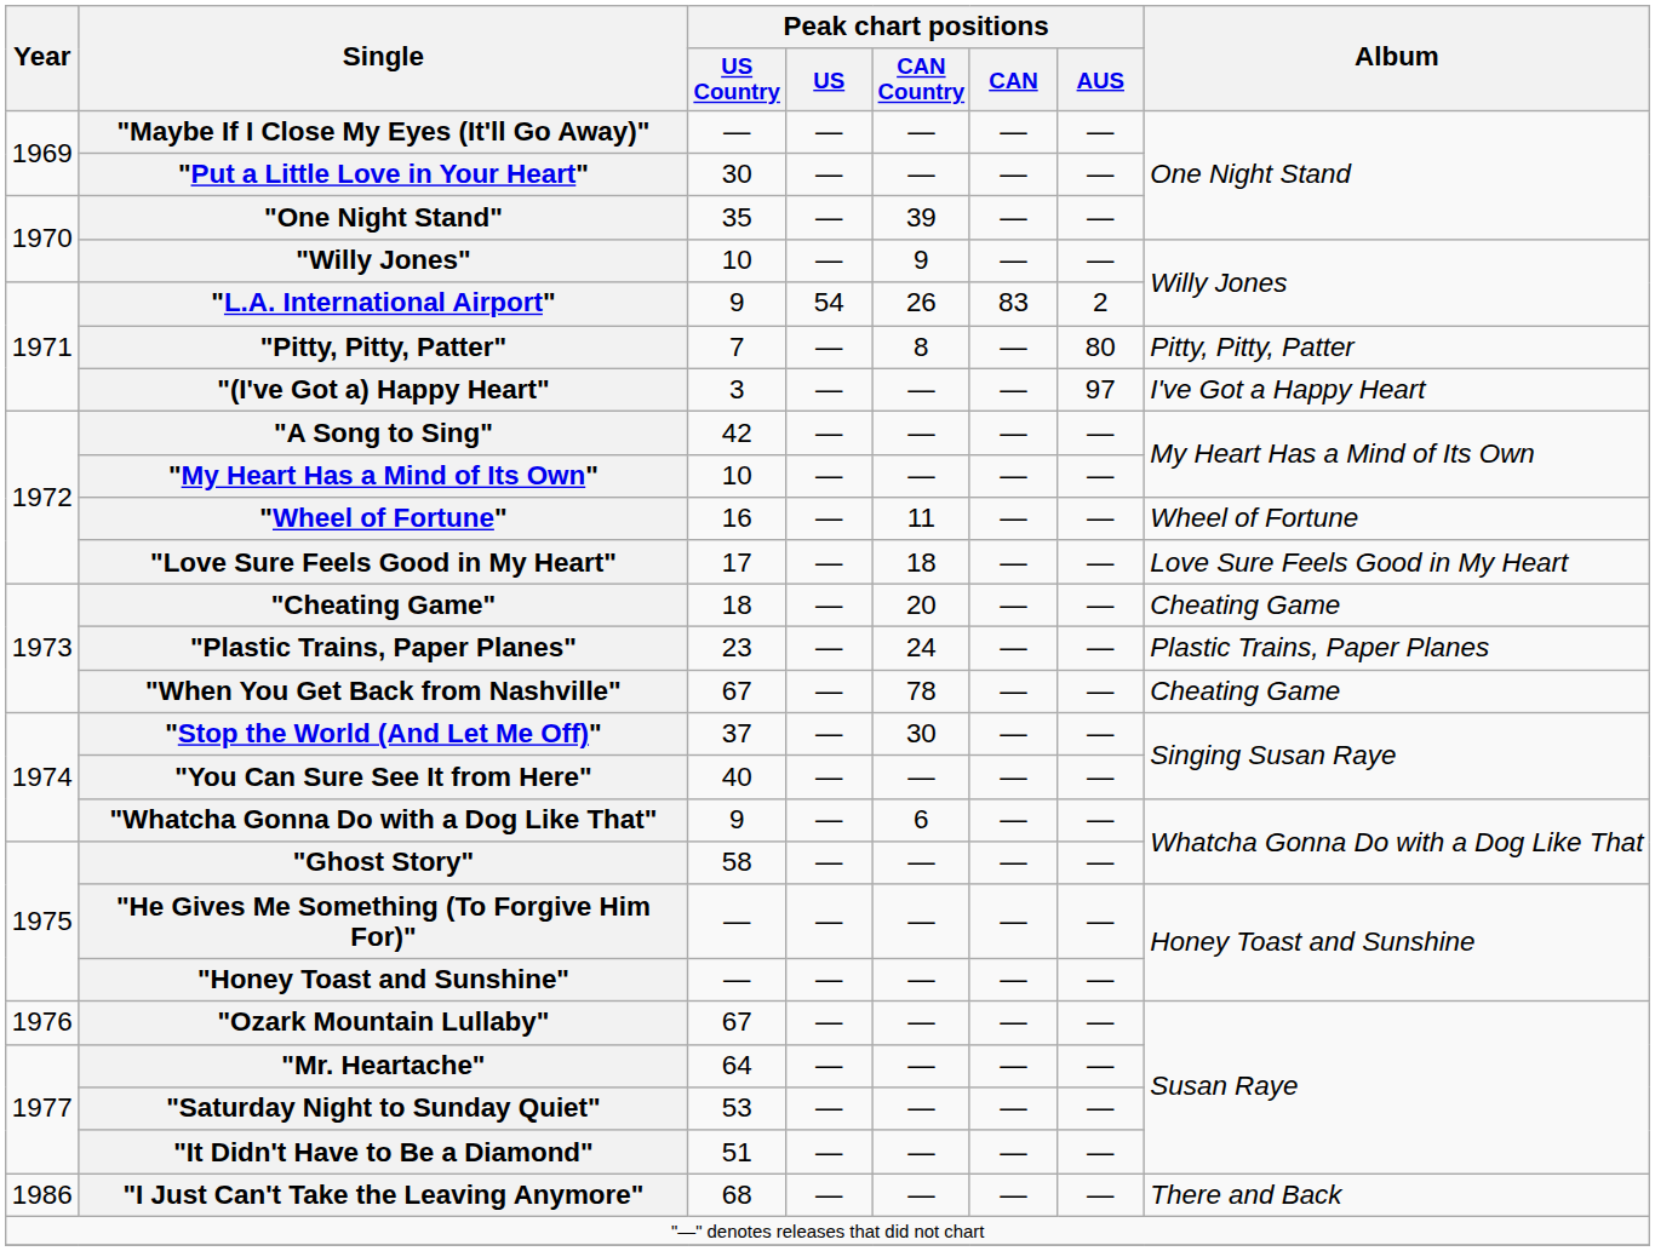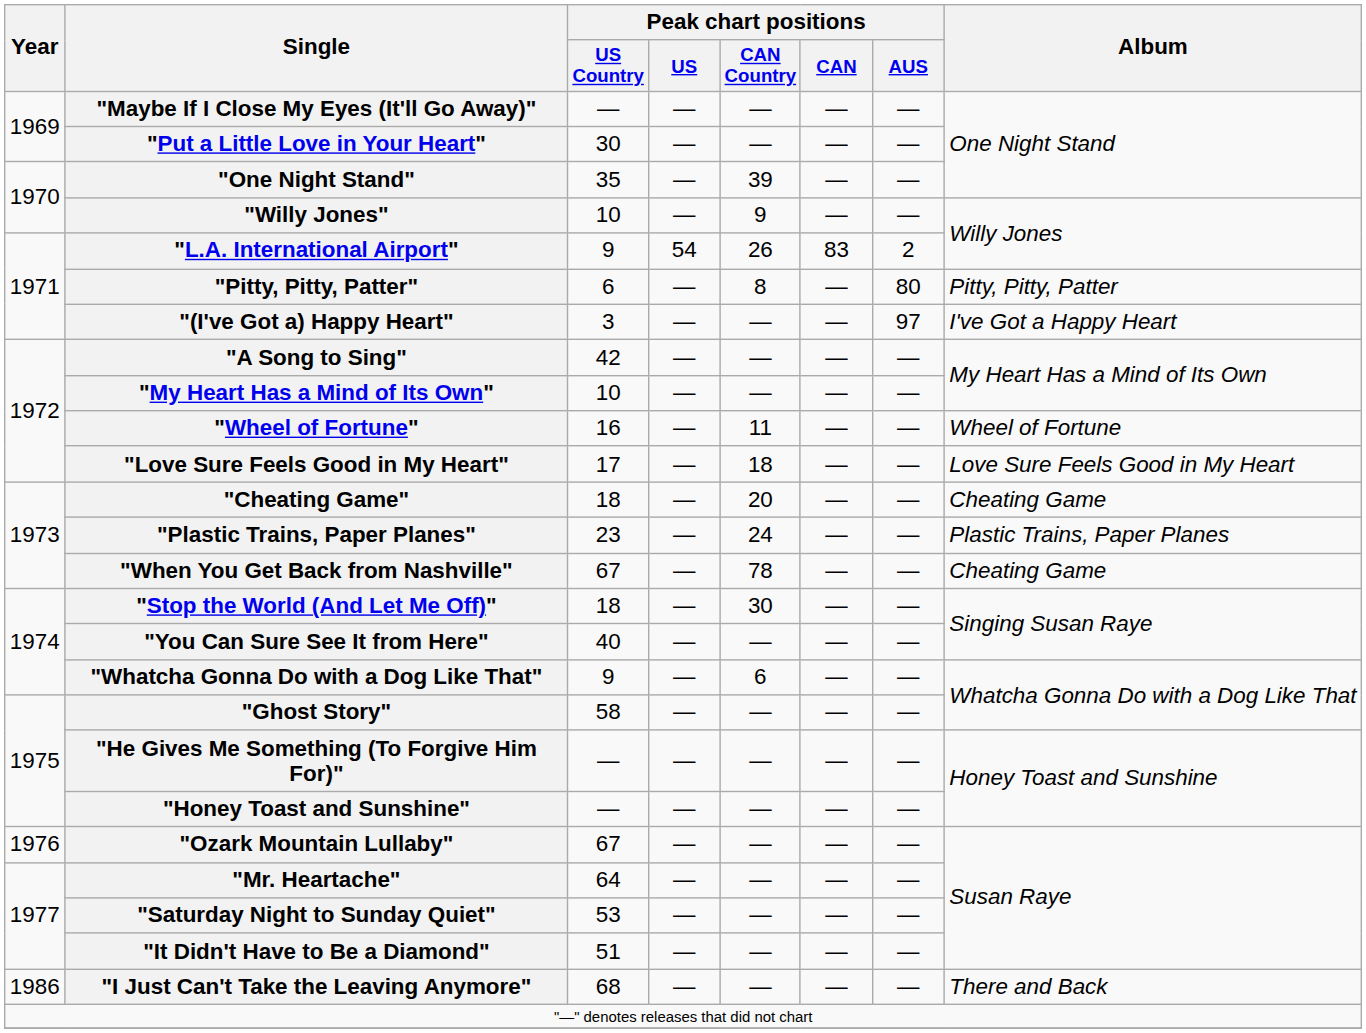"Pitty, Pitty, Patter" | Peak chart positions / US Country: 7 -> 6
"Stop the World (And Let Me Off)" | Peak chart positions / US Country: 37 -> 18
